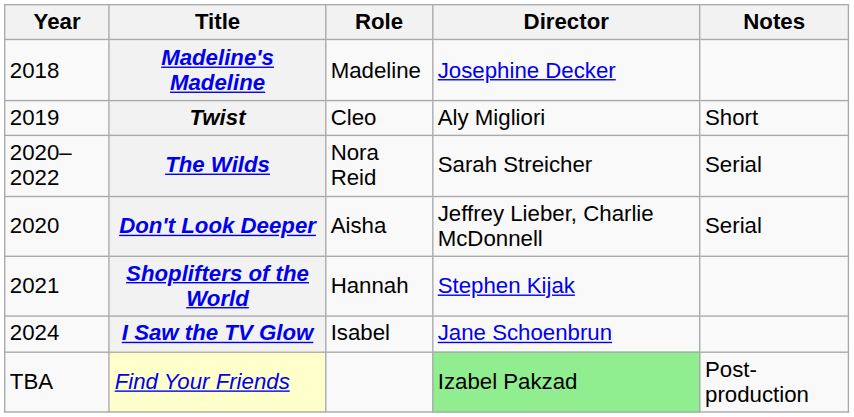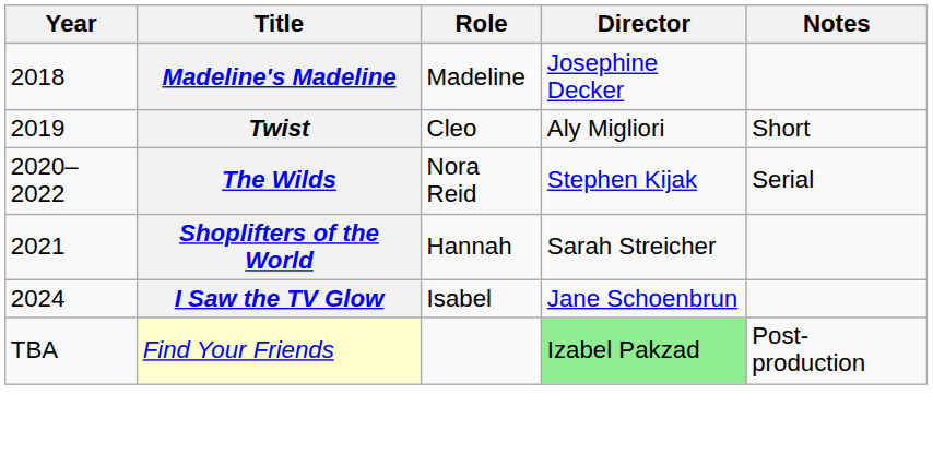The Wilds | Director: Sarah Streicher -> Stephen Kijak
- row: 2020 | Don't Look Deeper | Aisha | Jeffrey Lieber, Charlie McDonnell | Serial
Shoplifters of the World | Director: Stephen Kijak -> Sarah Streicher
